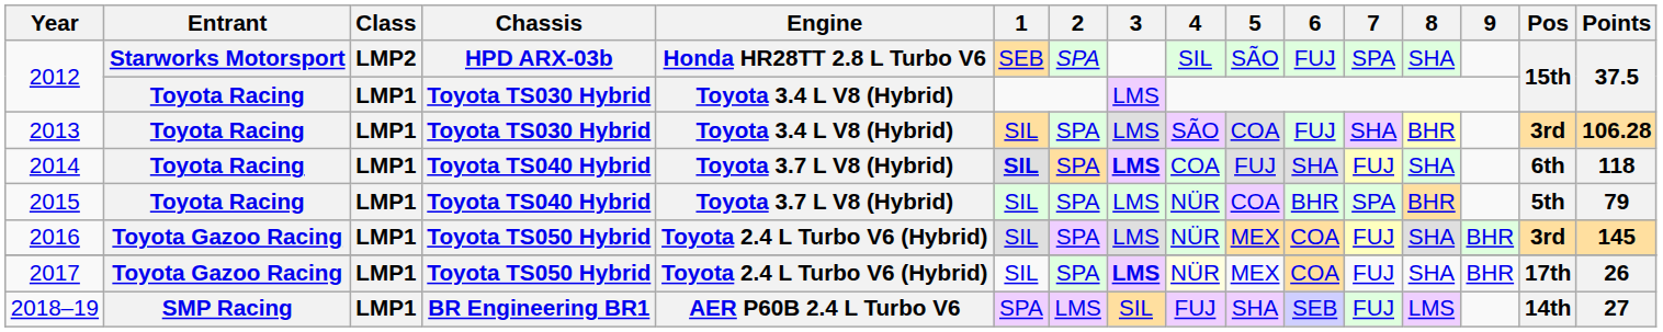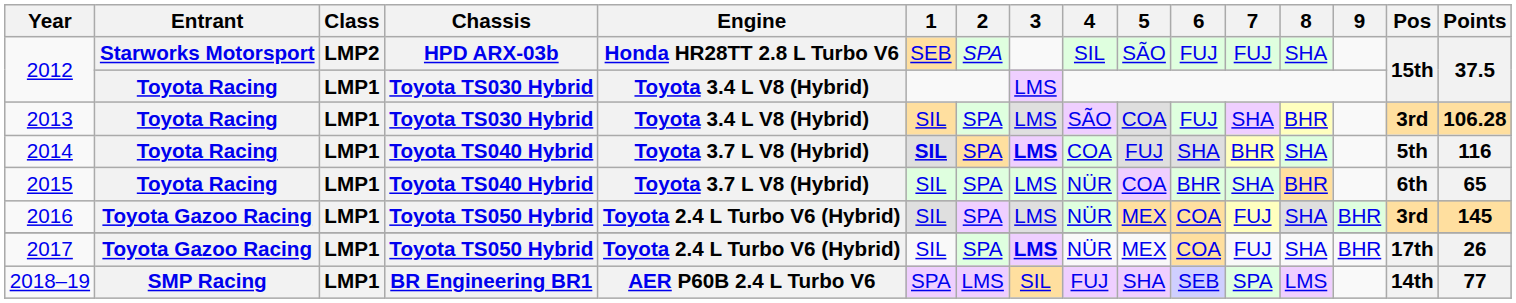2012 / HPD ARX-03b | 7: SPA -> FUJ
2014 | 7: FUJ -> BHR
2014 | Pos: 6th -> 5th
2014 | Points: 118 -> 116
2015 | 7: SPA -> SHA
2015 | Pos: 5th -> 6th
2015 | Points: 79 -> 65
2017 | 4: lightyellow background -> no background
2018–19 | 7: FUJ -> SPA
2018–19 | Points: 27 -> 77
